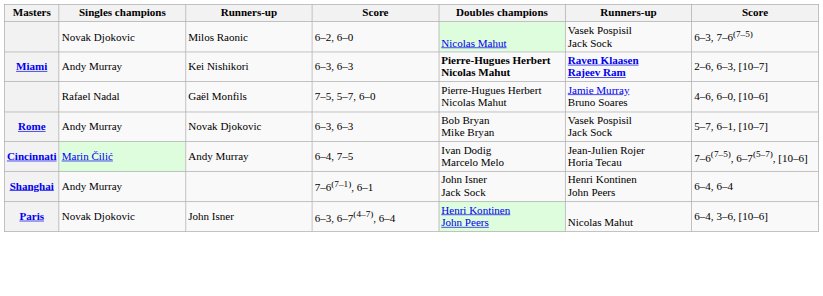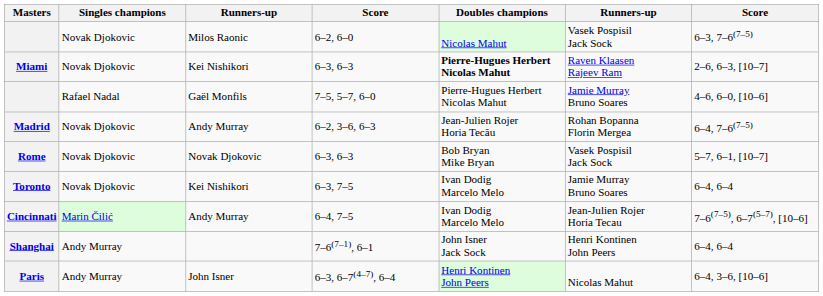Miami | Singles champions: Andy Murray -> Novak Djokovic
Miami | column 6: bold -> normal
+ row: Madrid | Novak Djokovic | Andy Murray | 6–2, 3–6, 6–3 | Jean-Julien Rojer Horia Tecău | Rohan Bopanna Florin Mergea | 6–4, 7–6(7–5)
Rome | Singles champions: Andy Murray -> Novak Djokovic
+ row: Toronto | Novak Djokovic | Kei Nishikori | 6–3, 7–5 | Ivan Dodig Marcelo Melo | Jamie Murray Bruno Soares | 6–4, 6–4
Paris | Singles champions: Novak Djokovic -> Andy Murray
